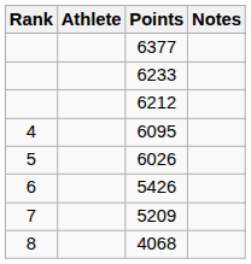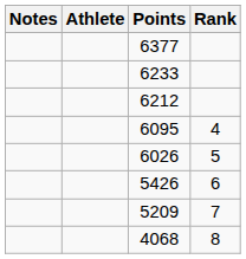columns swapped: Rank <-> Notes
